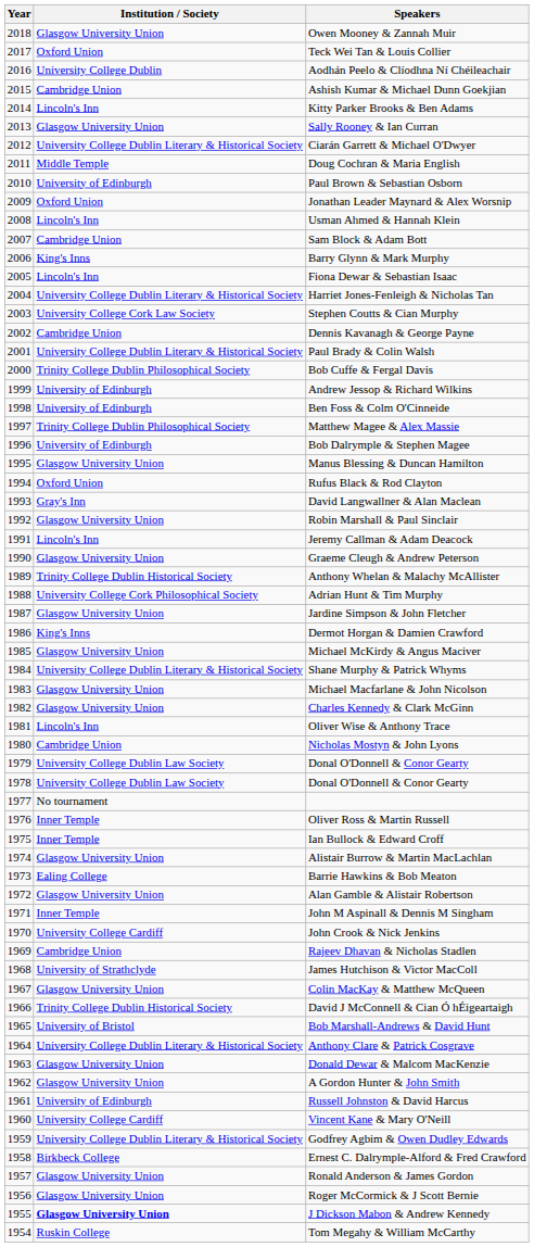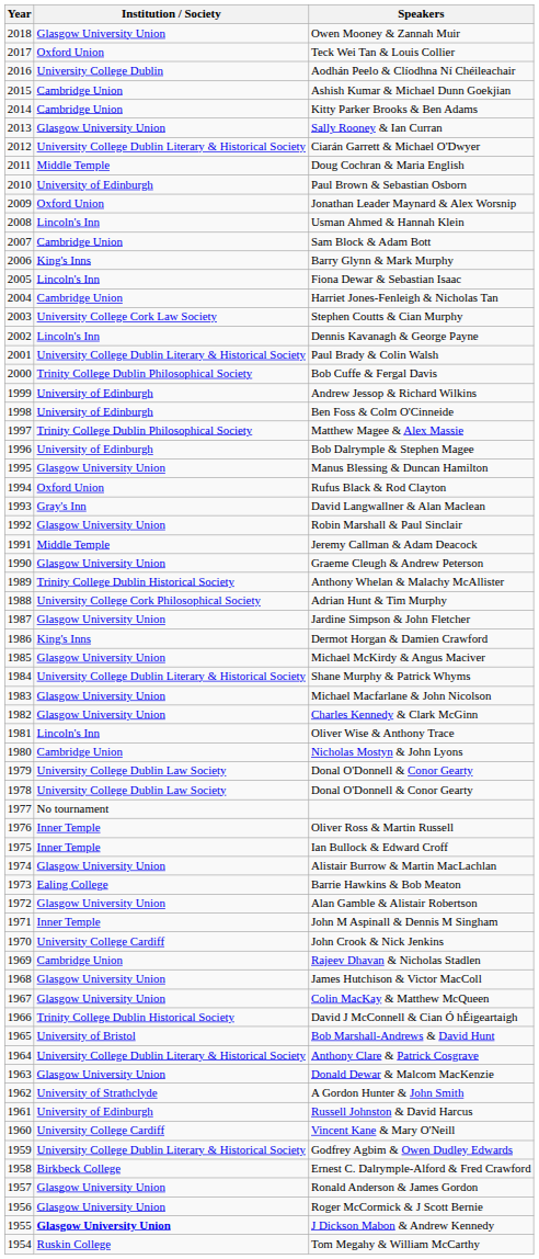Kitty Parker Brooks & Ben Adams | Institution / Society: Lincoln's Inn -> Cambridge Union
Harriet Jones-Fenleigh & Nicholas Tan | Institution / Society: University College Dublin Literary & Historical Society -> Cambridge Union
Dennis Kavanagh & George Payne | Institution / Society: Cambridge Union -> Lincoln's Inn
Jeremy Callman & Adam Deacock | Institution / Society: Lincoln's Inn -> Middle Temple
James Hutchison & Victor MacColl | Institution / Society: University of Strathclyde -> Glasgow University Union
A Gordon Hunter & John Smith | Institution / Society: Glasgow University Union -> University of Strathclyde
